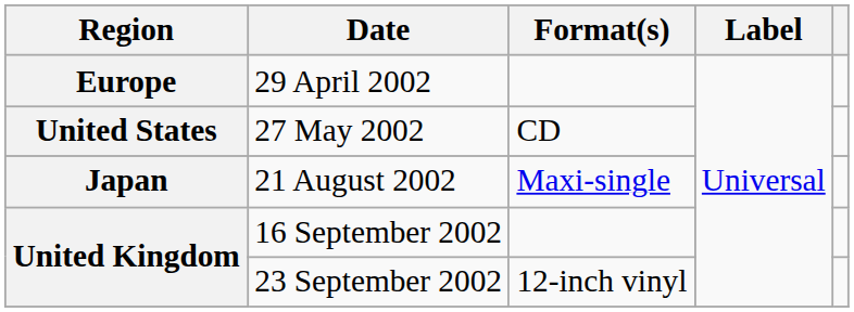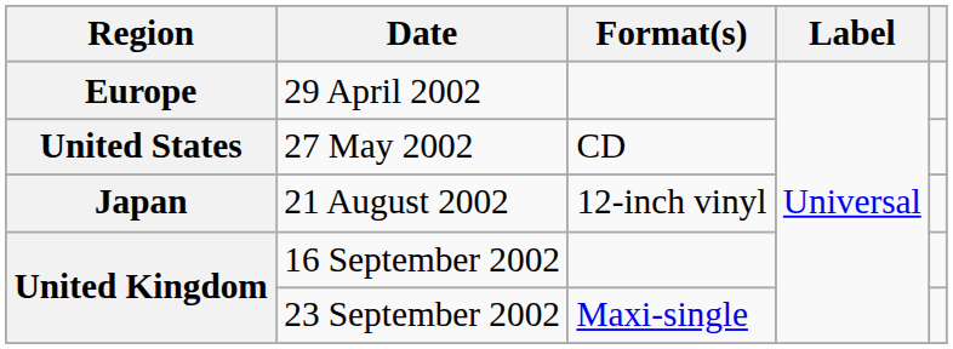21 August 2002 | Format(s): Maxi-single -> 12-inch vinyl
23 September 2002 | Format(s): 12-inch vinyl -> Maxi-single
